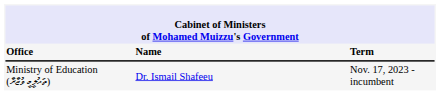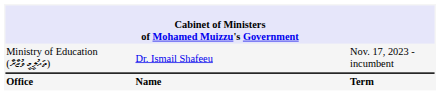rows swapped: Office <-> Ministry of Education (ތައުލީމީ ވުޒާރާ)
